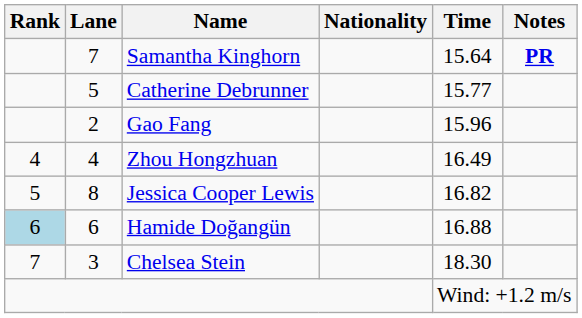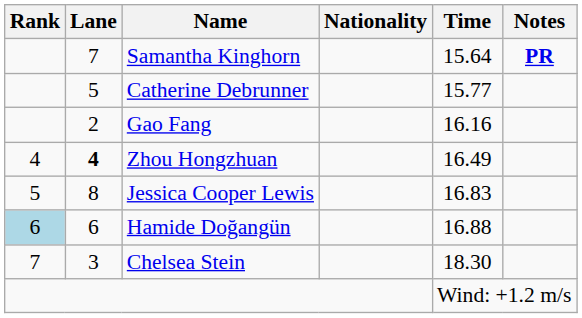Gao Fang | Time: 15.96 -> 16.16
Zhou Hongzhuan | Lane: normal -> bold
Jessica Cooper Lewis | Time: 16.82 -> 16.83
